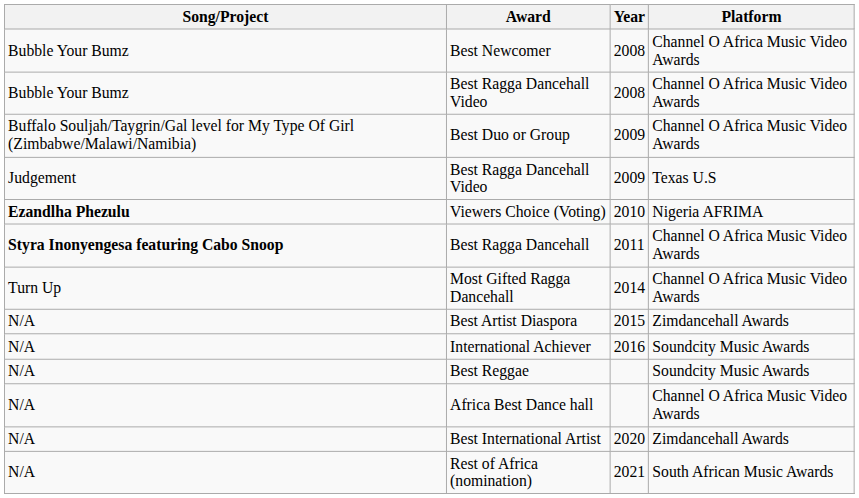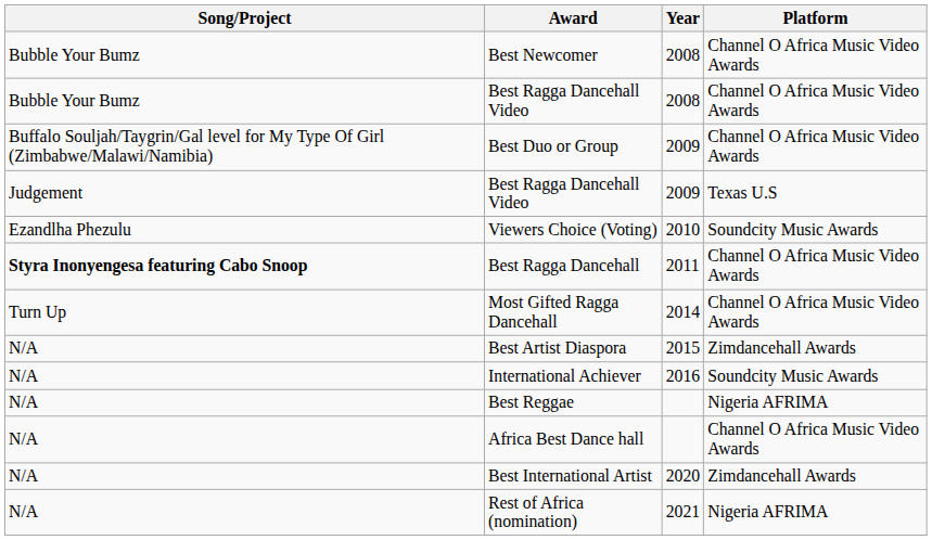Viewers Choice (Voting) | Song/Project: bold -> normal
Viewers Choice (Voting) | Platform: Nigeria AFRIMA -> Soundcity Music Awards
Best Reggae | Platform: Soundcity Music Awards -> Nigeria AFRIMA
Rest of Africa (nomination) | Platform: South African Music Awards -> Nigeria AFRIMA
